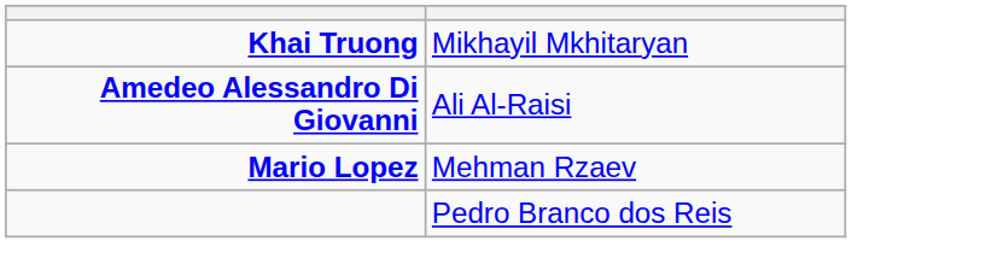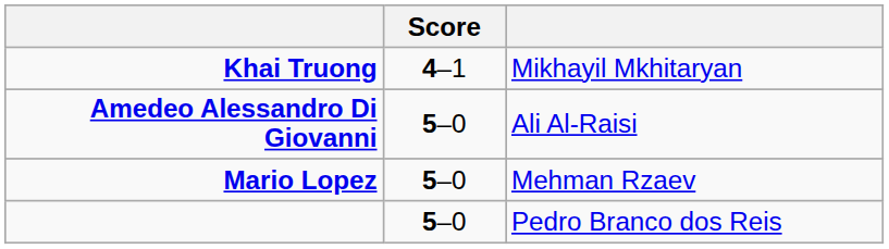+ column: Score | 4–1 | 5–0 | 5–0 | 5–0
